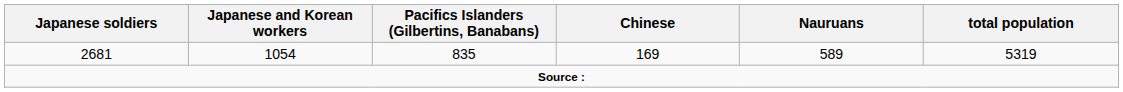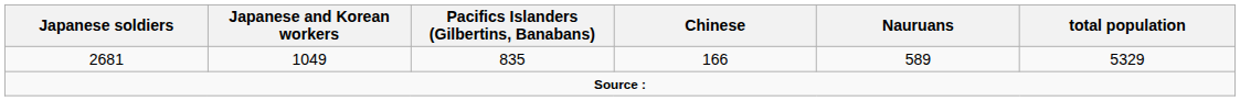2681 | Japanese and Korean workers: 1054 -> 1049
2681 | Chinese: 169 -> 166
2681 | total population: 5319 -> 5329
